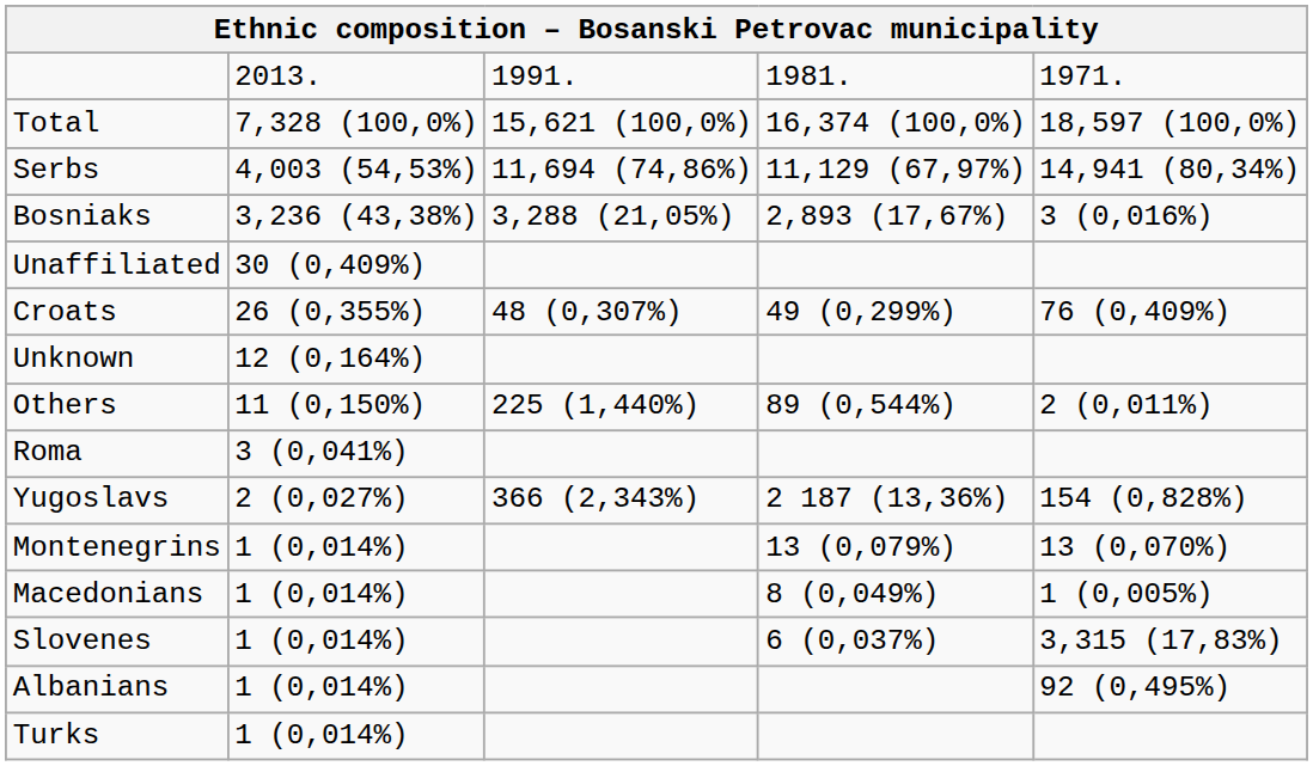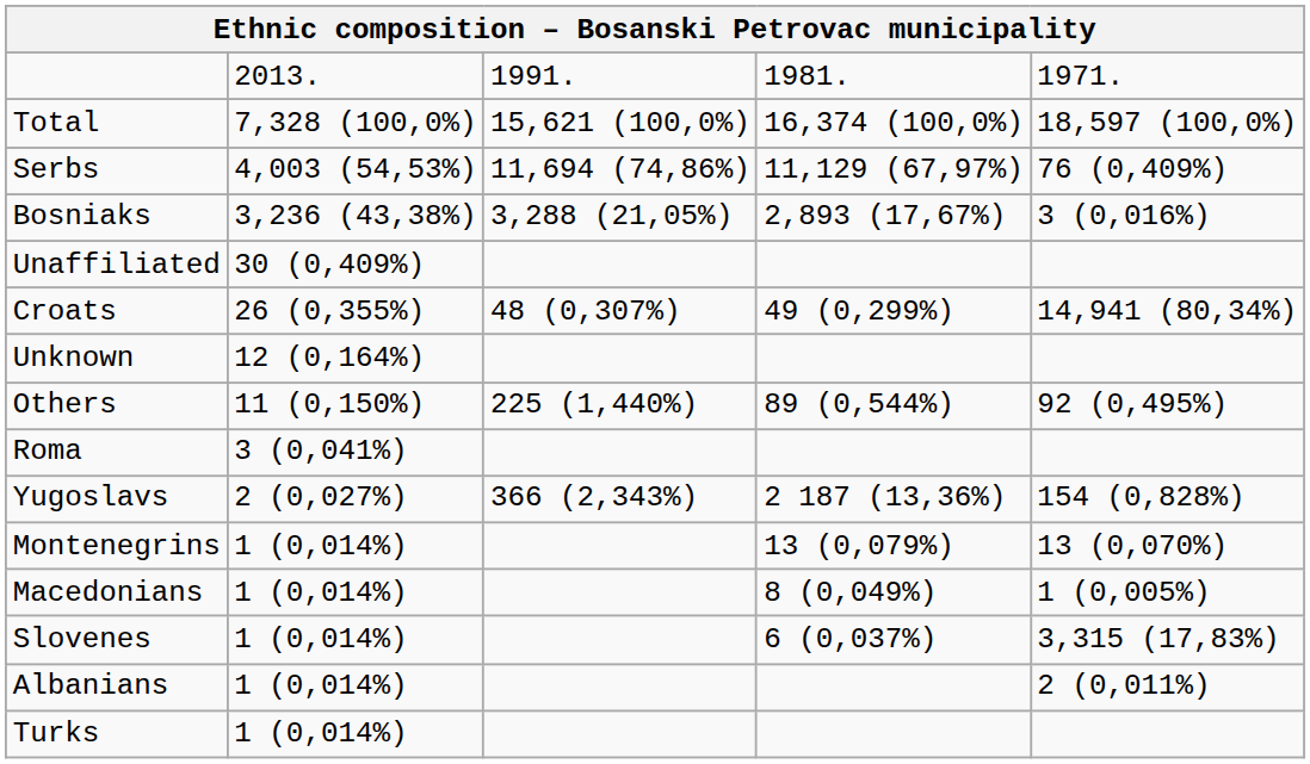Serbs | column 5: 14,941 (80,34%) -> 76 (0,409%)
Croats | column 5: 76 (0,409%) -> 14,941 (80,34%)
Others | column 5: 2 (0,011%) -> 92 (0,495%)
Albanians | column 5: 92 (0,495%) -> 2 (0,011%)
